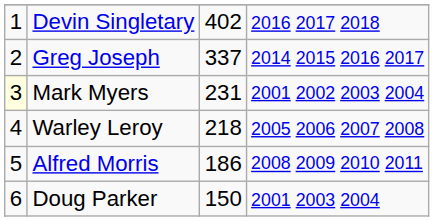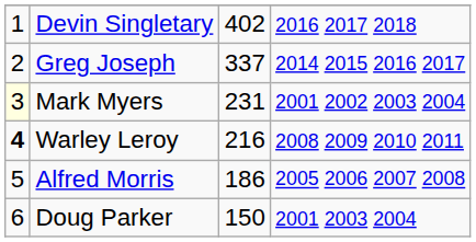Warley Leroy | column 1: normal -> bold
Warley Leroy | column 3: 218 -> 216
Warley Leroy | column 4: 2005 2006 2007 2008 -> 2008 2009 2010 2011
Alfred Morris | column 4: 2008 2009 2010 2011 -> 2005 2006 2007 2008
